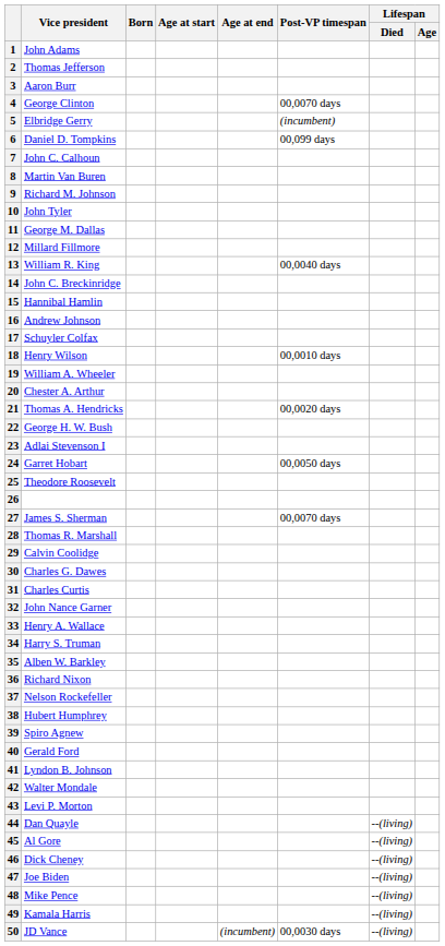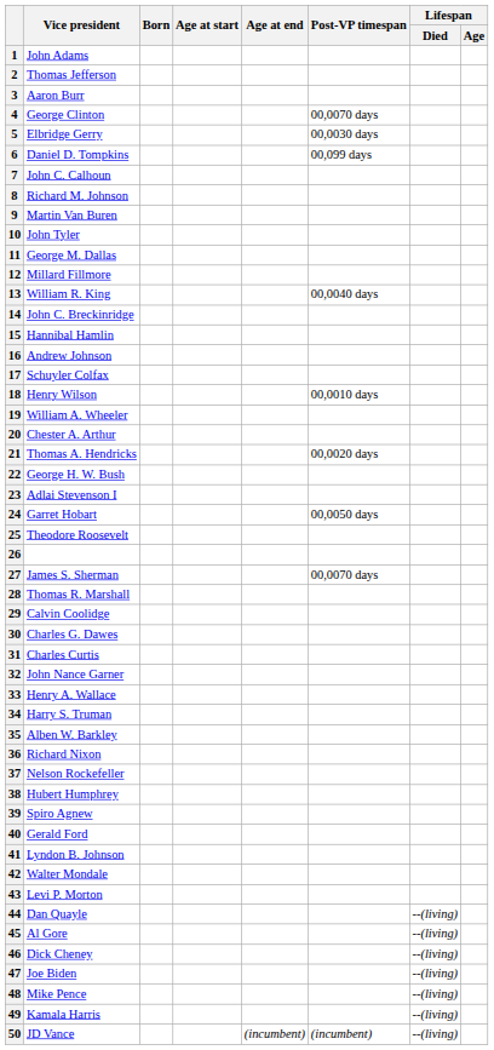5 | Post-VP timespan: (incumbent) -> 00,0030 days
8 | Vice president: Martin Van Buren -> Richard M. Johnson
9 | Vice president: Richard M. Johnson -> Martin Van Buren
50 | Post-VP timespan: 00,0030 days -> (incumbent)
